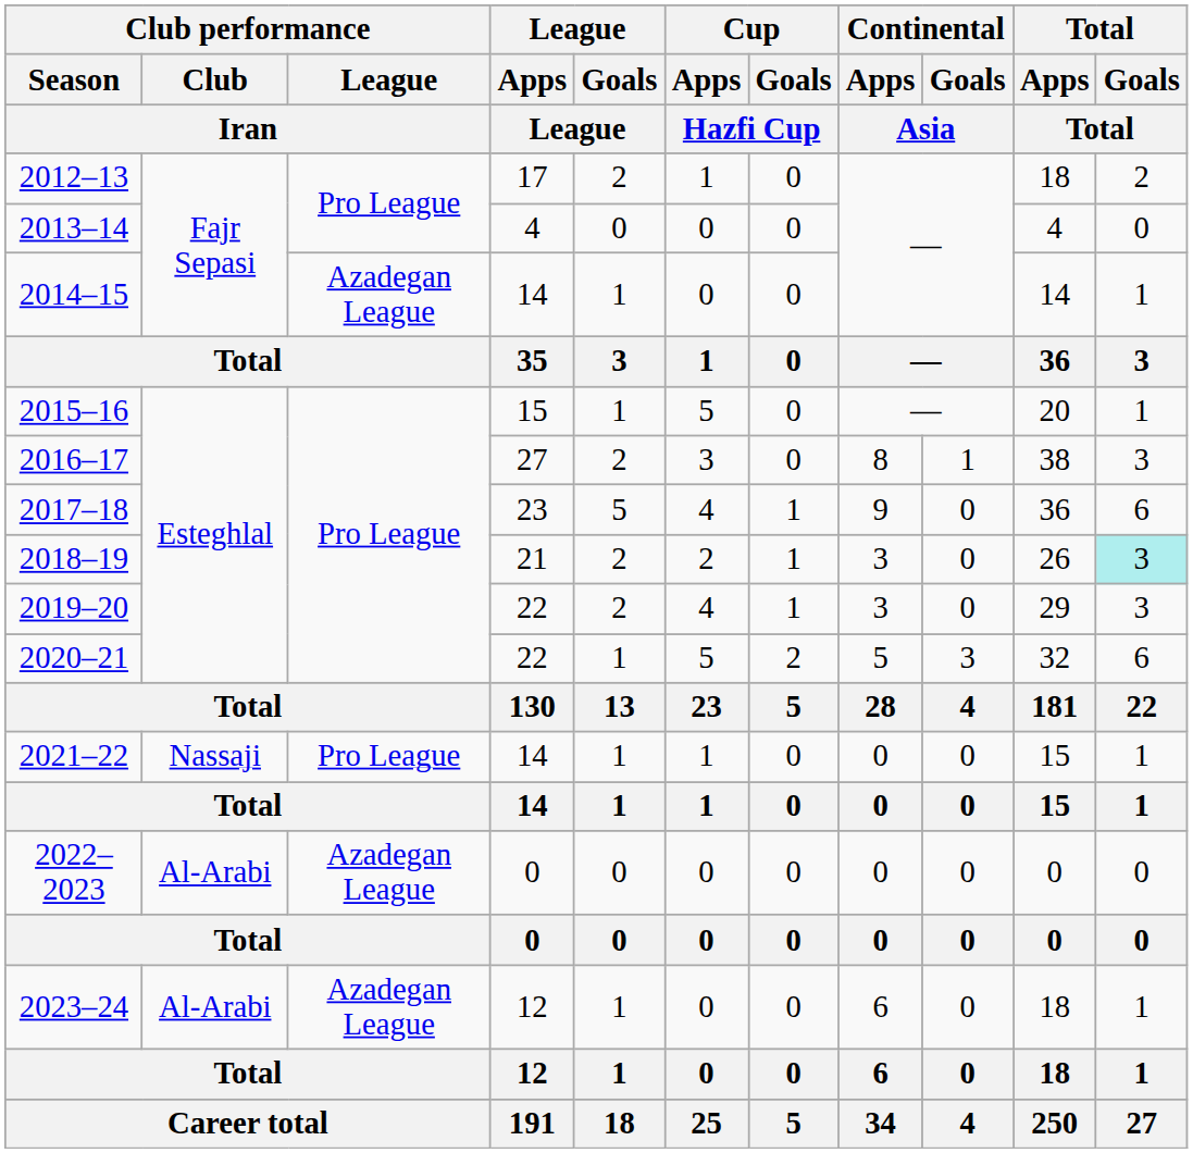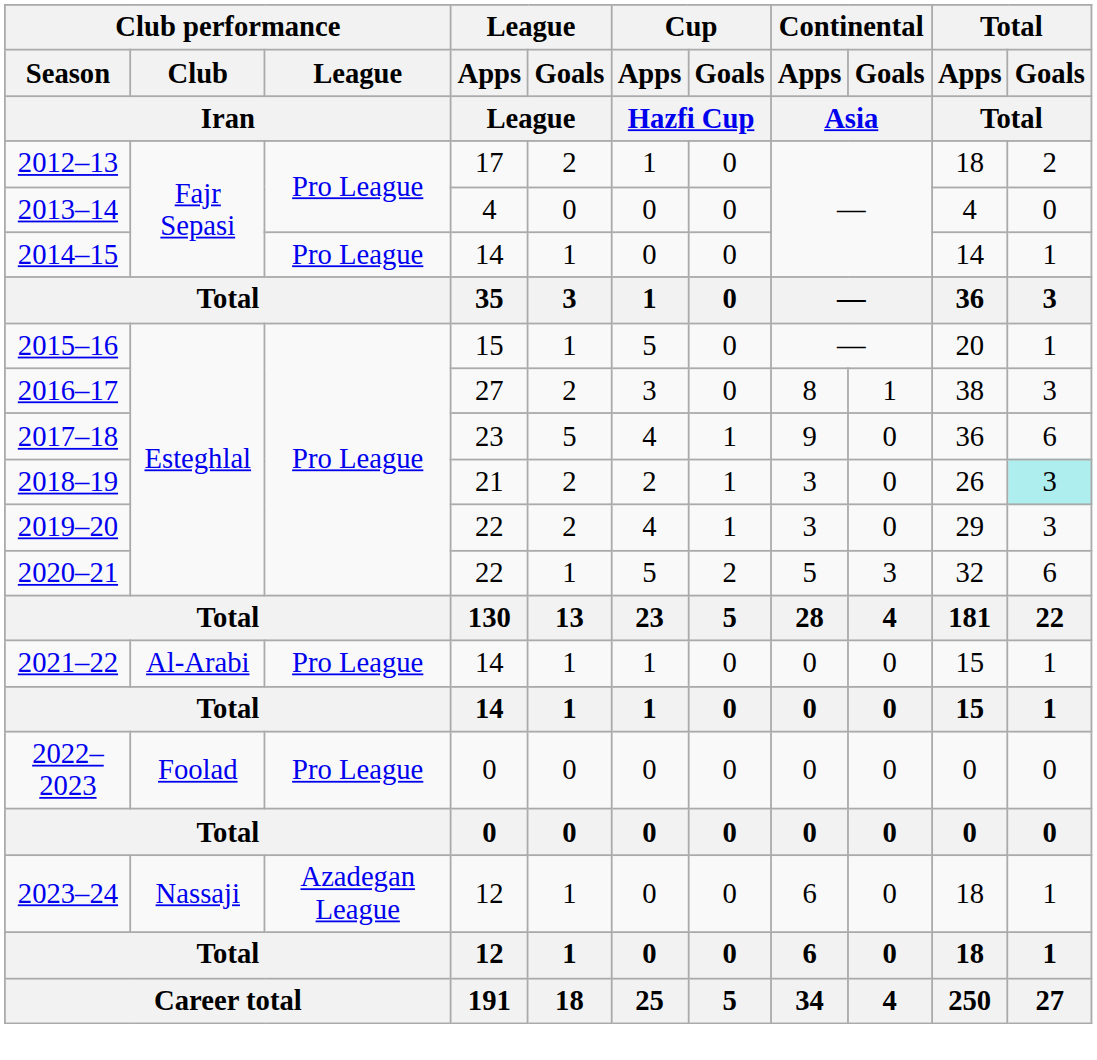2014–15 | Club performance / League / Iran: Azadegan League -> Pro League
2021–22 | Club performance / Club / Iran: Nassaji -> Al-Arabi
2022–2023 | Club performance / Club / Iran: Al-Arabi -> Foolad
2022–2023 | Club performance / League / Iran: Azadegan League -> Pro League
2023–24 | Club performance / Club / Iran: Al-Arabi -> Nassaji
